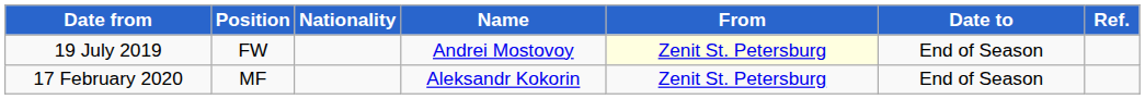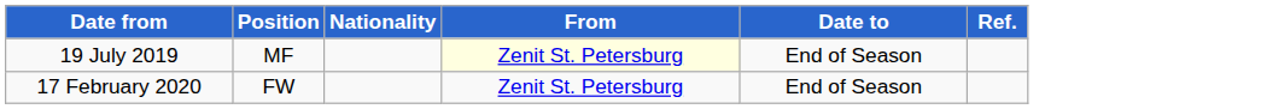- column: Name | Andrei Mostovoy | Aleksandr Kokorin
19 July 2019 | Position: FW -> MF
17 February 2020 | Position: MF -> FW
